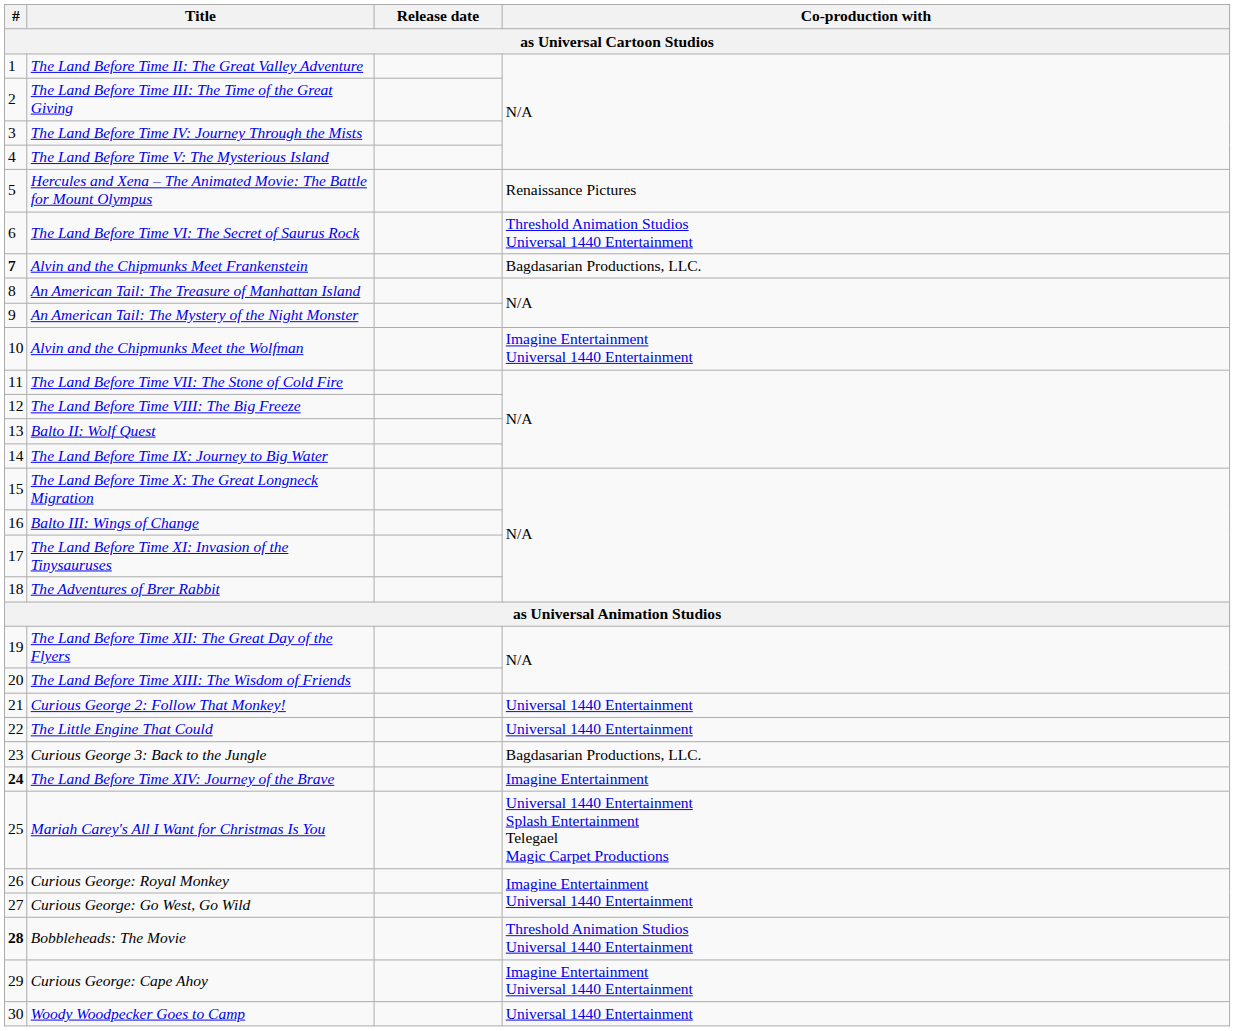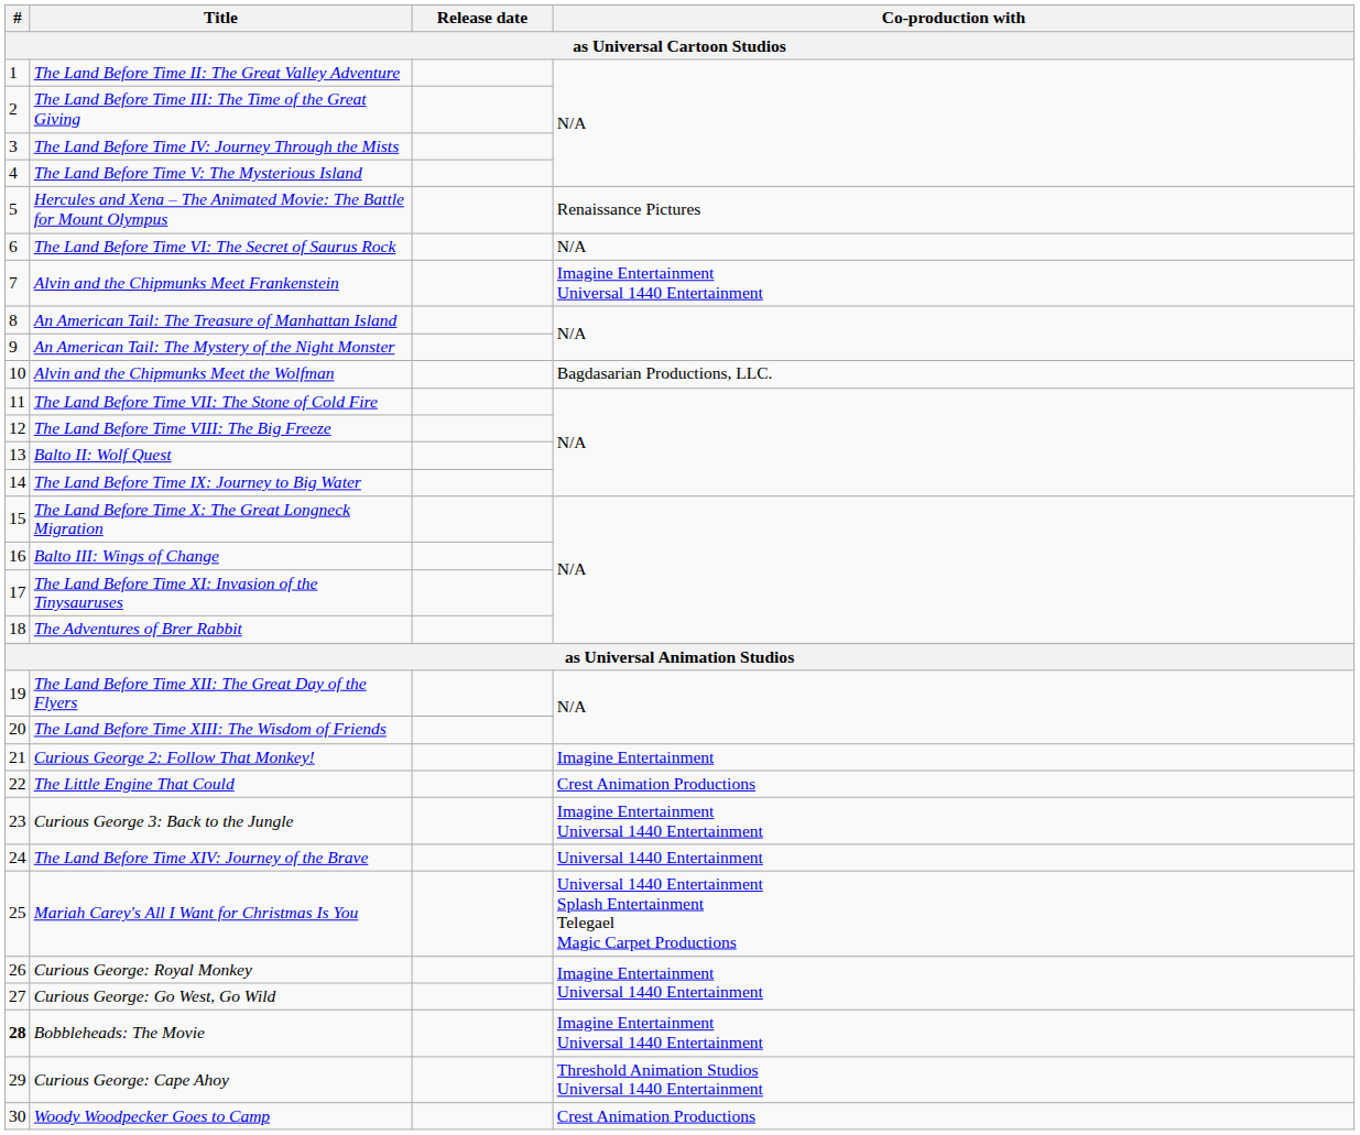The Land Before Time VI: The Secret of Saurus Rock | Co-production with: Threshold Animation Studios Universal 1440 Entertainment -> N/A
Alvin and the Chipmunks Meet Frankenstein | #: bold -> normal
Alvin and the Chipmunks Meet Frankenstein | Co-production with: Bagdasarian Productions, LLC. -> Imagine Entertainment Universal 1440 Entertainment
Alvin and the Chipmunks Meet the Wolfman | Co-production with: Imagine Entertainment Universal 1440 Entertainment -> Bagdasarian Productions, LLC.
Curious George 2: Follow That Monkey! | Co-production with: Universal 1440 Entertainment -> Imagine Entertainment
The Little Engine That Could | Co-production with: Universal 1440 Entertainment -> Crest Animation Productions
Curious George 3: Back to the Jungle | Co-production with: Bagdasarian Productions, LLC. -> Imagine Entertainment Universal 1440 Entertainment
The Land Before Time XIV: Journey of the Brave | #: bold -> normal
The Land Before Time XIV: Journey of the Brave | Co-production with: Imagine Entertainment -> Universal 1440 Entertainment
Bobbleheads: The Movie | Co-production with: Threshold Animation Studios Universal 1440 Entertainment -> Imagine Entertainment Universal 1440 Entertainment
Curious George: Cape Ahoy | Co-production with: Imagine Entertainment Universal 1440 Entertainment -> Threshold Animation Studios Universal 1440 Entertainment
Woody Woodpecker Goes to Camp | Co-production with: Universal 1440 Entertainment -> Crest Animation Productions
